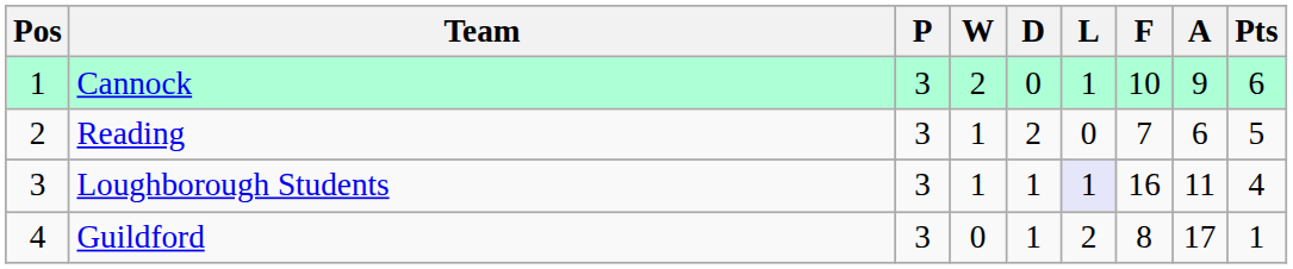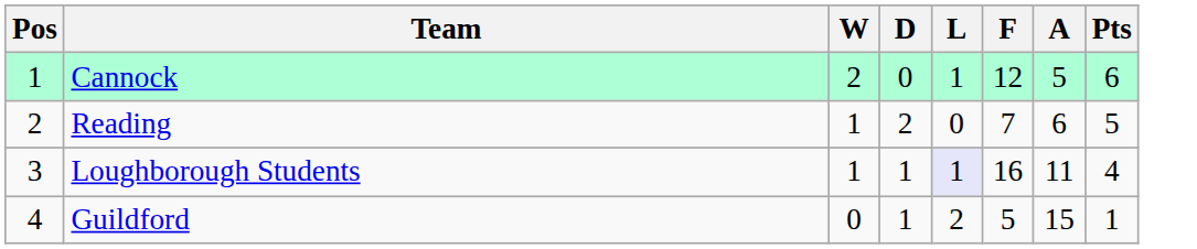- column: P | 3 | 3 | 3 | 3
Cannock | F: 10 -> 12
Cannock | A: 9 -> 5
Guildford | F: 8 -> 5
Guildford | A: 17 -> 15
